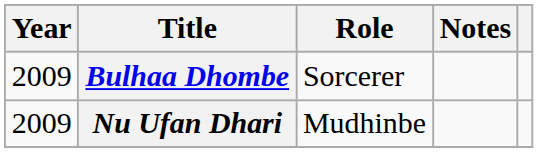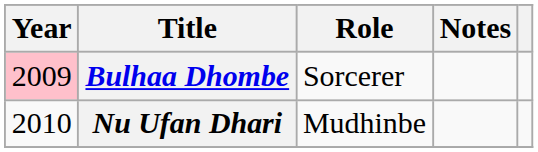Bulhaa Dhombe | Year: no background -> pink background
Nu Ufan Dhari | Year: 2009 -> 2010
